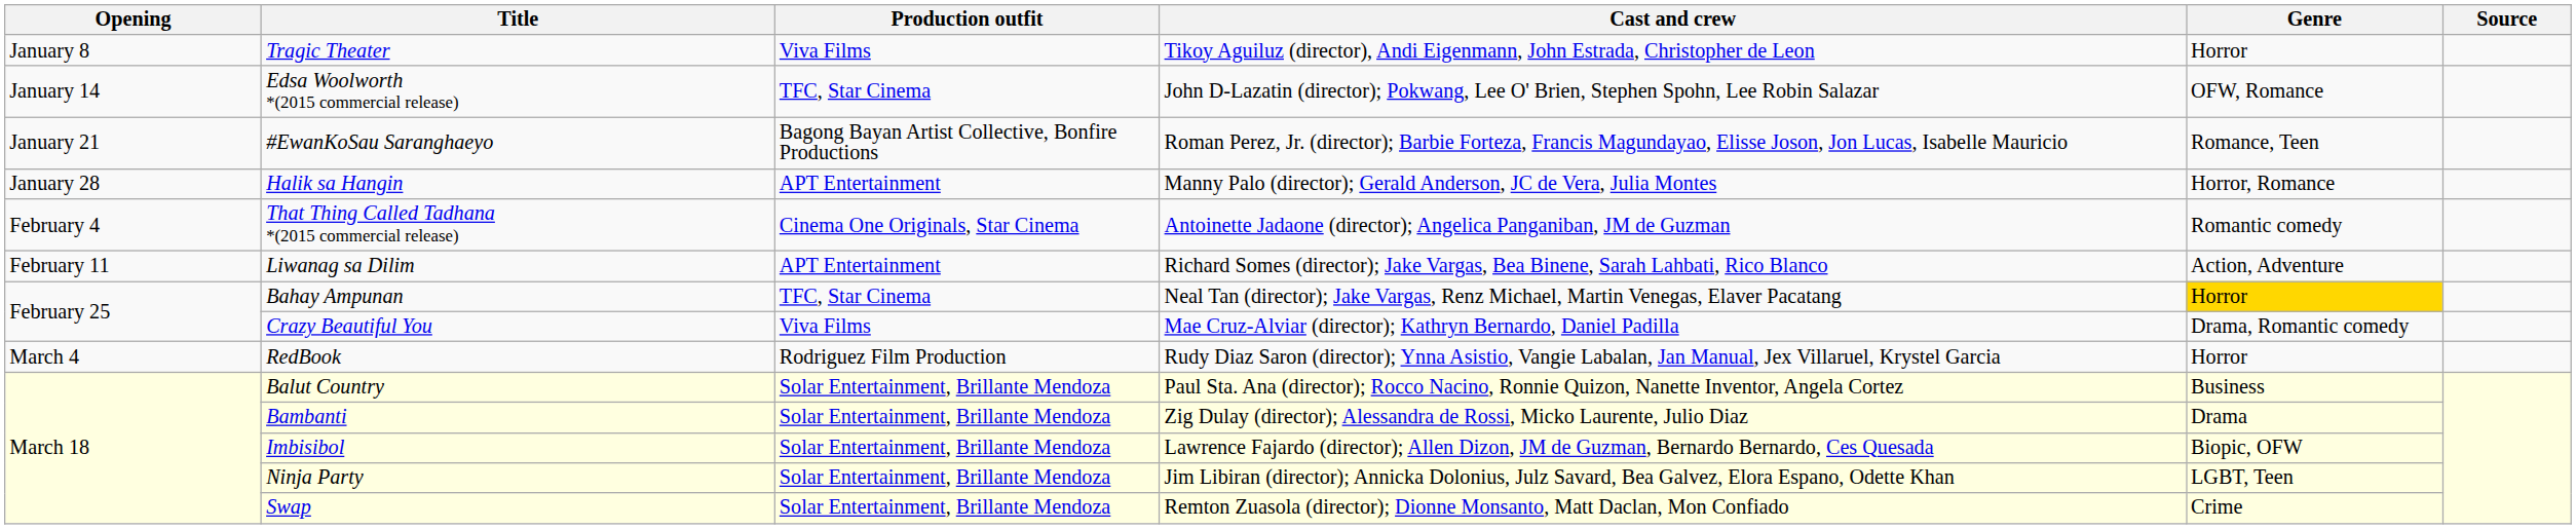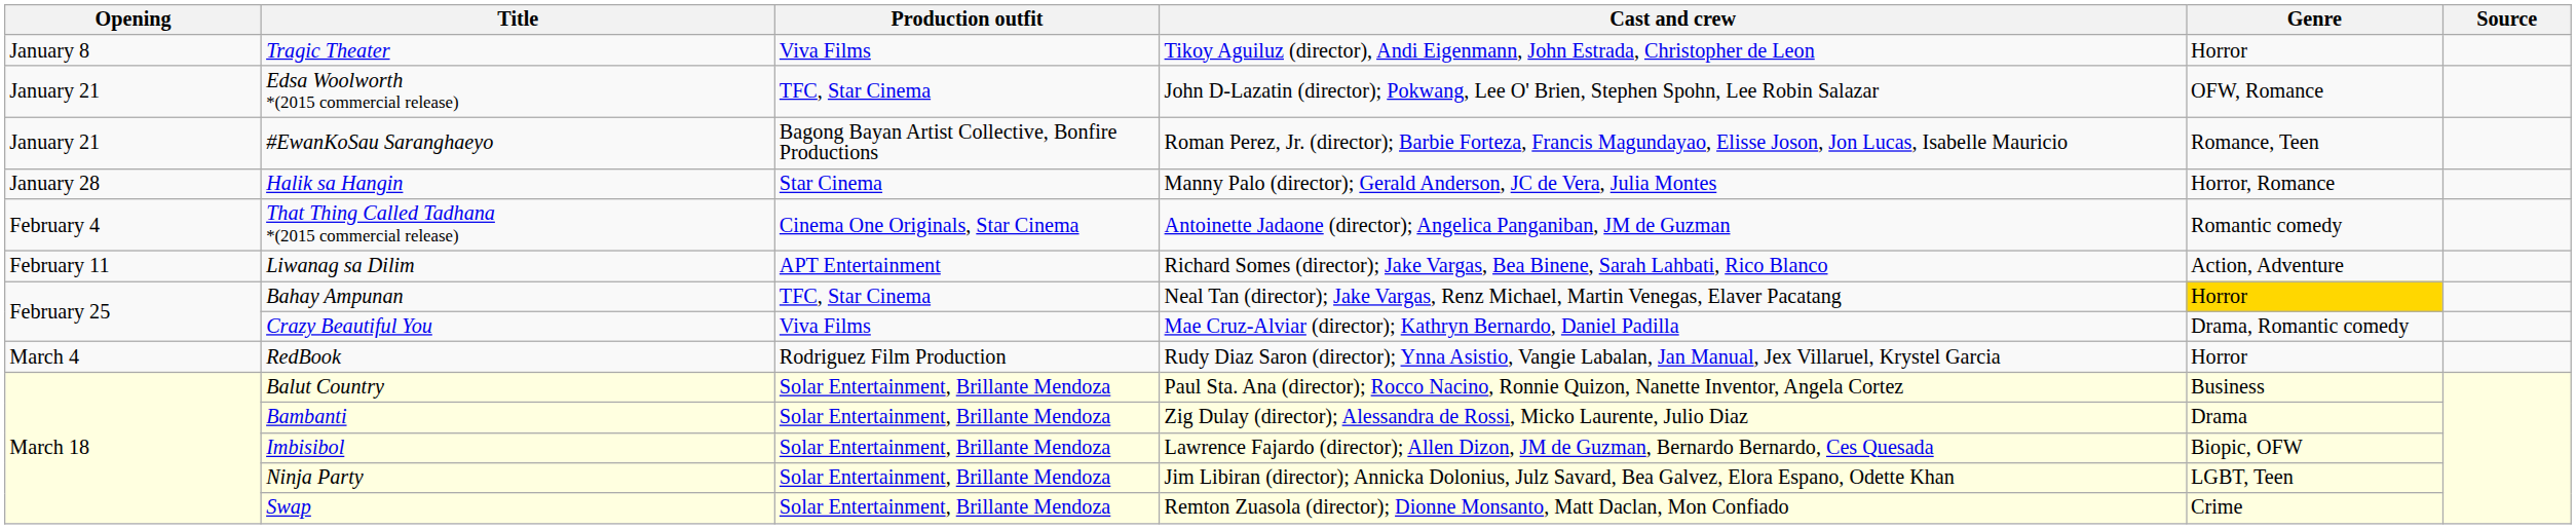Edsa Woolworth *(2015 commercial release) | Opening: January 14 -> January 21
Halik sa Hangin | Production outfit: APT Entertainment -> Star Cinema
